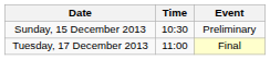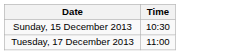- column: Event | Preliminary | Final
